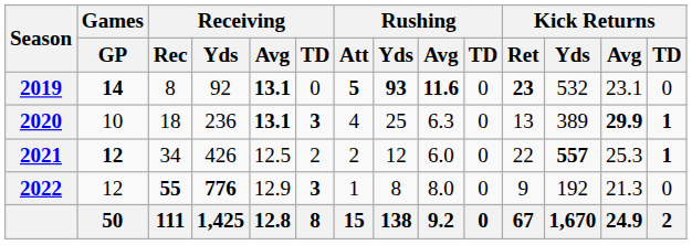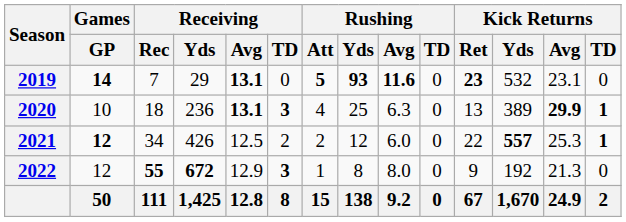2019 | Receiving / Rec: 8 -> 7
2019 | Receiving / Yds: 92 -> 29
2022 | Receiving / Yds: 776 -> 672
